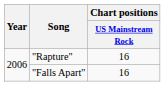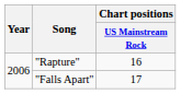"Falls Apart" | Chart positions / US Mainstream Rock: 16 -> 17
